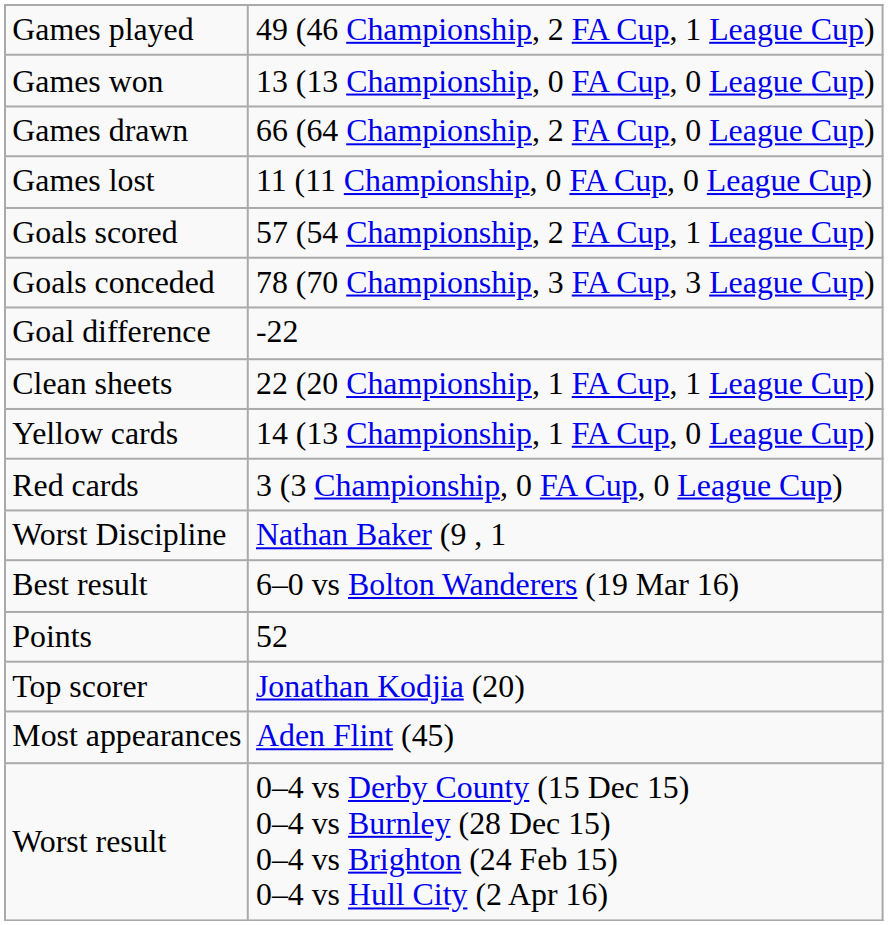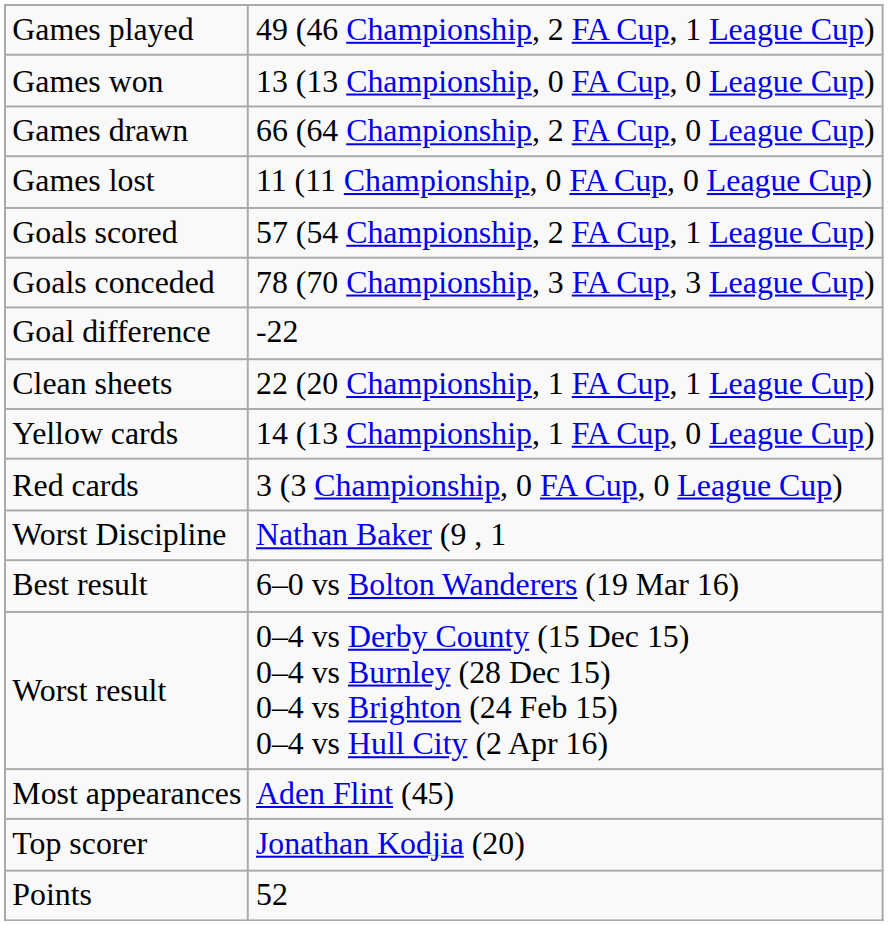rows swapped: Worst result <-> Points
rows swapped: Most appearances <-> Top scorer
